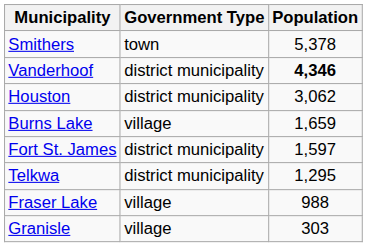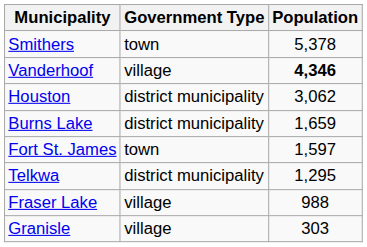Vanderhoof | Government Type: district municipality -> village
Burns Lake | Government Type: village -> district municipality
Fort St. James | Government Type: district municipality -> town
